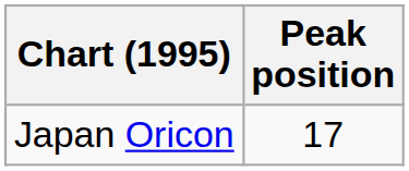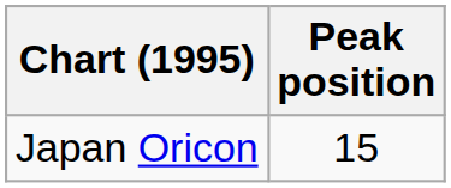Japan Oricon | Peak position: 17 -> 15
